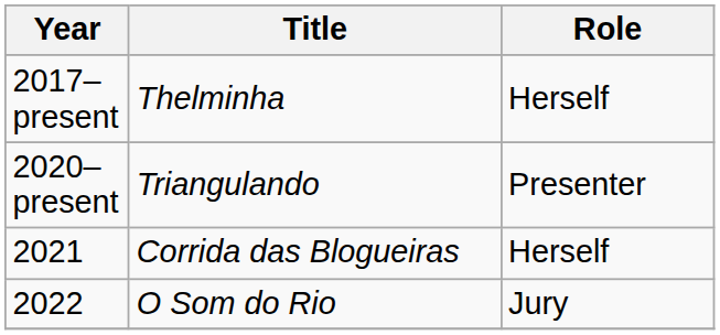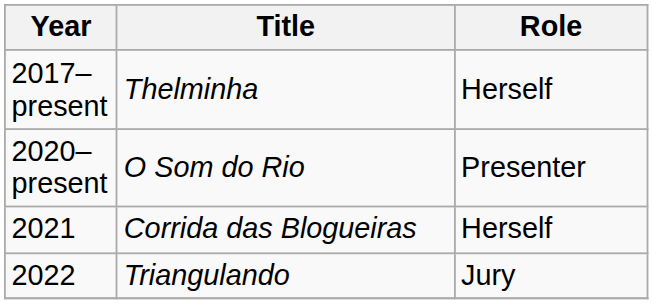2020–present | Title: Triangulando -> O Som do Rio
2022 | Title: O Som do Rio -> Triangulando
